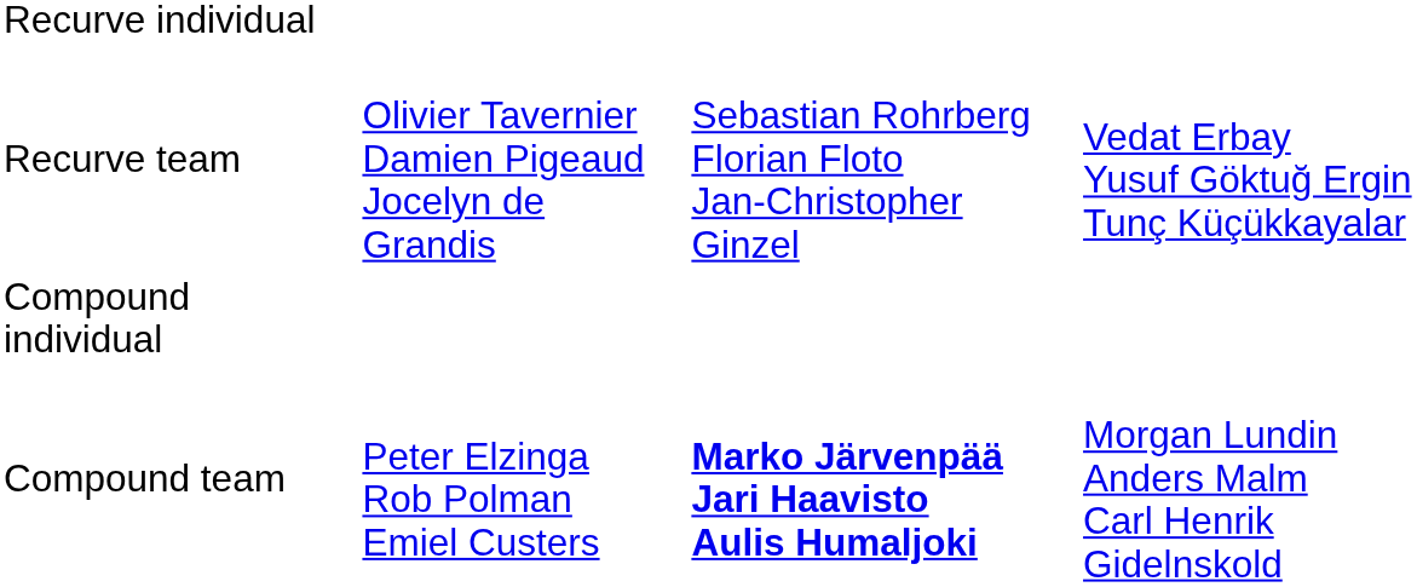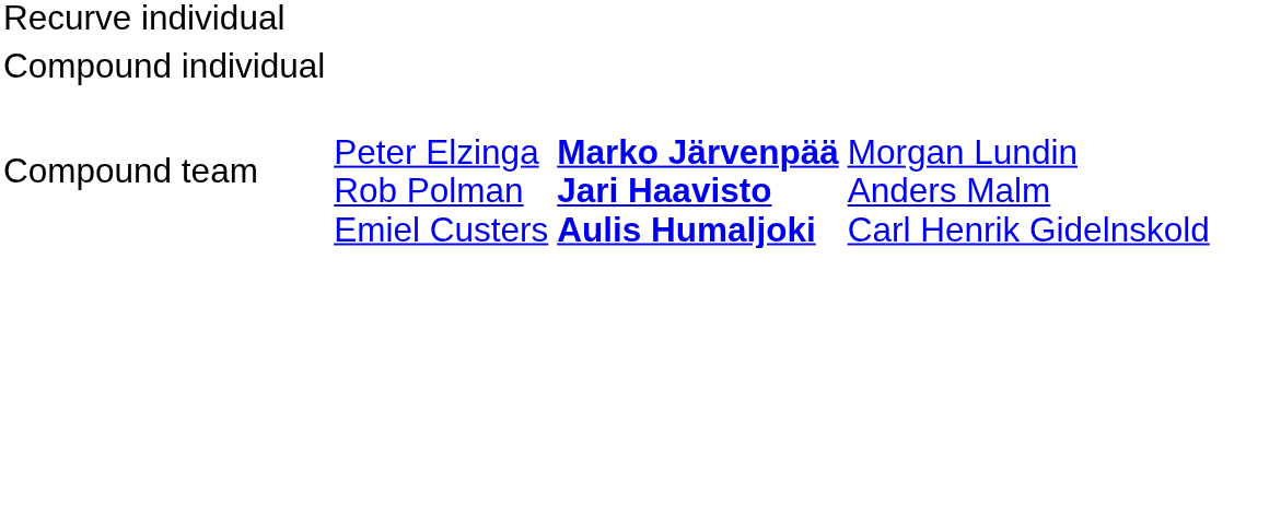- row: Recurve team | Olivier Tavernier Damien Pigeaud Jocelyn de Grandis | Sebastian Rohrberg Florian Floto Jan-Christopher Ginzel | Vedat Erbay Yusuf Göktuğ Ergin Tunç Küçükkayalar
